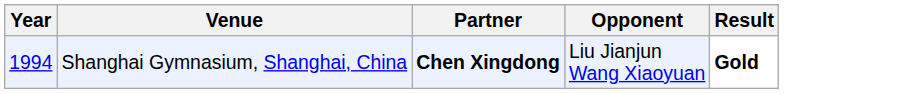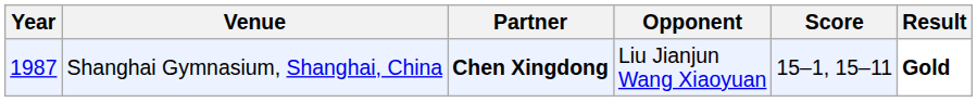+ column: Score | 15–1, 15–11
Shanghai Gymnasium, Shanghai, China | Year: 1994 -> 1987
